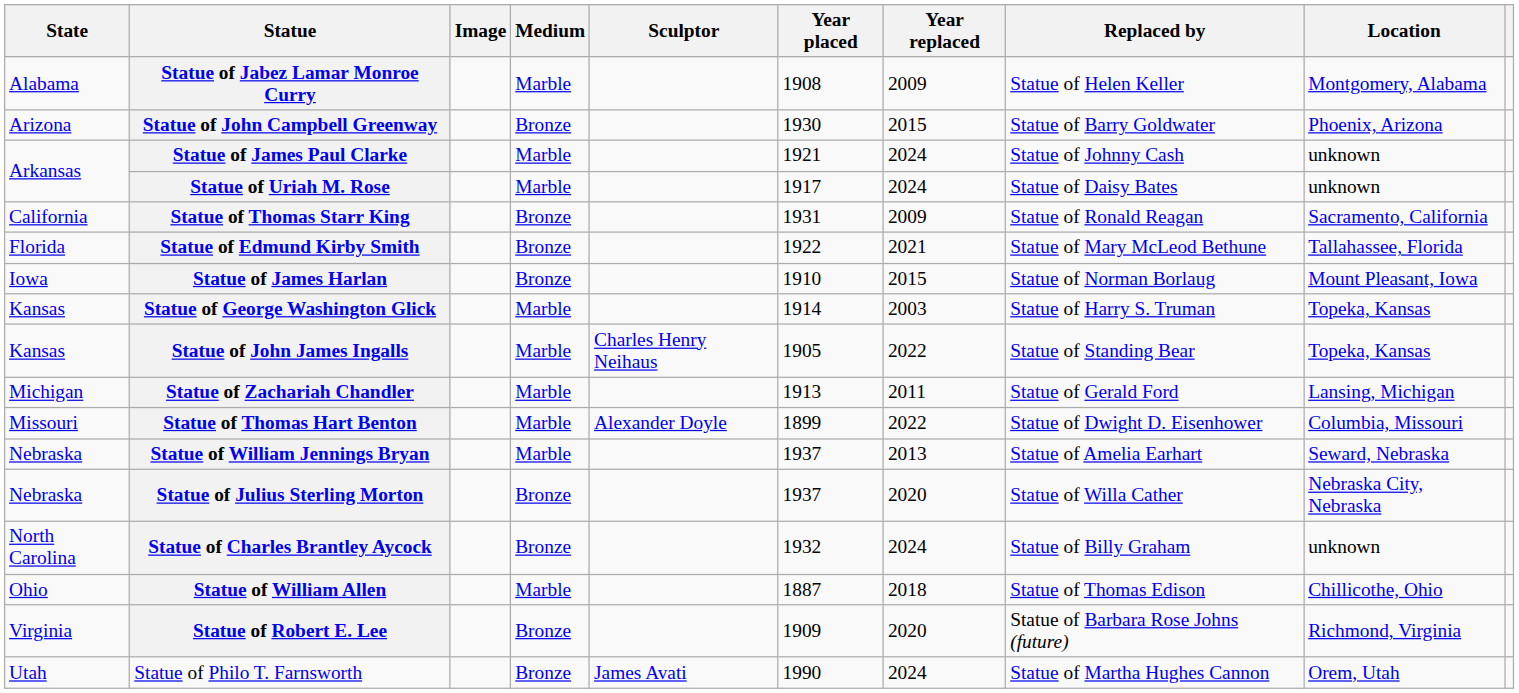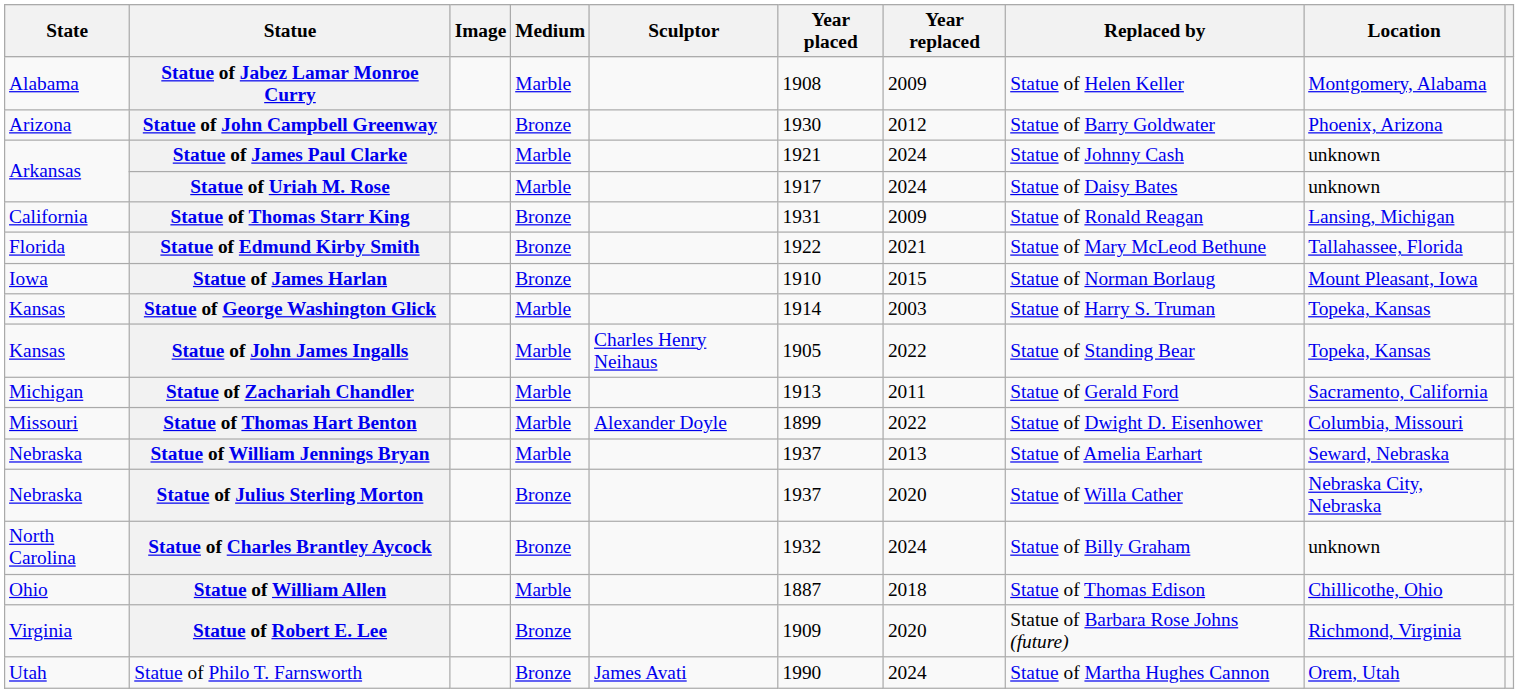Statue of John Campbell Greenway | Year replaced: 2015 -> 2012
Statue of Thomas Starr King | Location: Sacramento, California -> Lansing, Michigan
Statue of Zachariah Chandler | Location: Lansing, Michigan -> Sacramento, California
